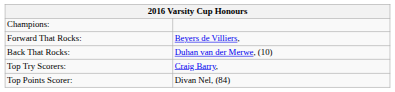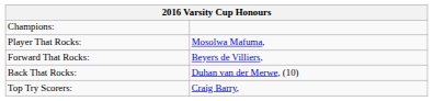+ row: Player That Rocks: | Mosolwa Mafuma,
- row: Top Points Scorer: | Divan Nel, (84)
